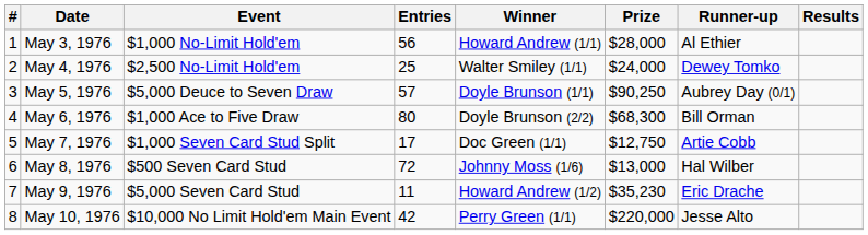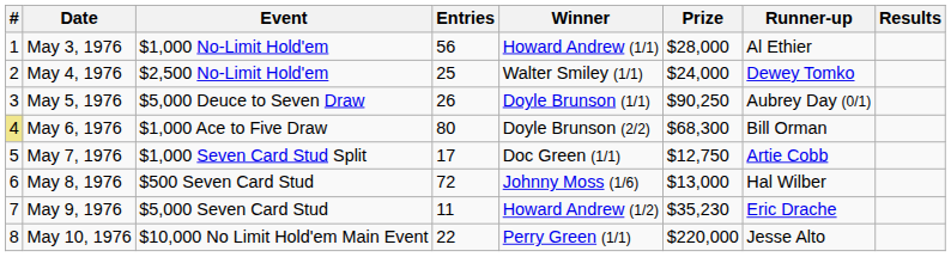May 5, 1976 | Entries: 57 -> 26
May 6, 1976 | #: no background -> khaki background
May 10, 1976 | Entries: 42 -> 22
